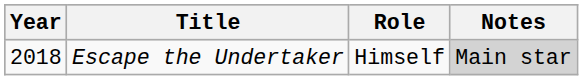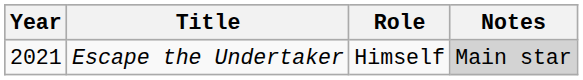Escape the Undertaker | Year: 2018 -> 2021
